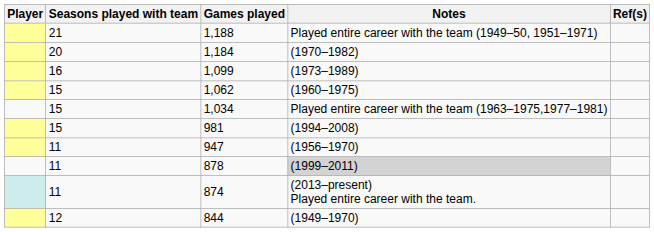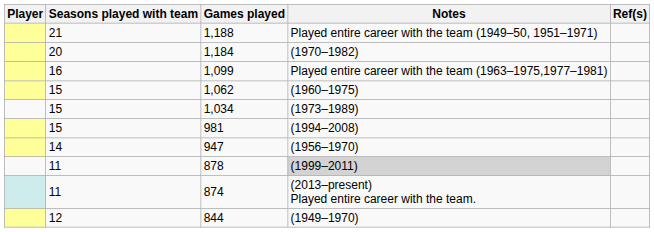1,099 | Notes: (1973–1989) -> Played entire career with the team (1963–1975,1977–1981)
1,034 | Notes: Played entire career with the team (1963–1975,1977–1981) -> (1973–1989)
947 | Seasons played with team: 11 -> 14
